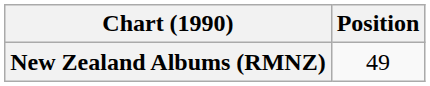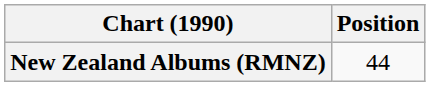New Zealand Albums (RMNZ) | Position: 49 -> 44
